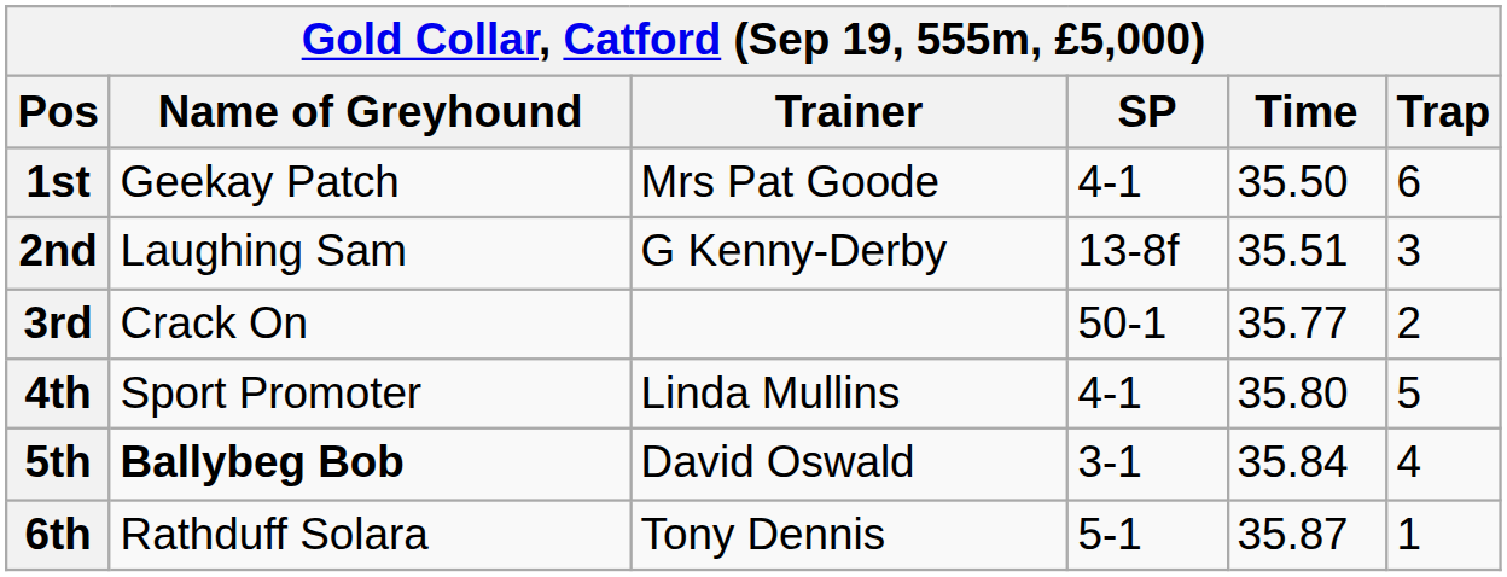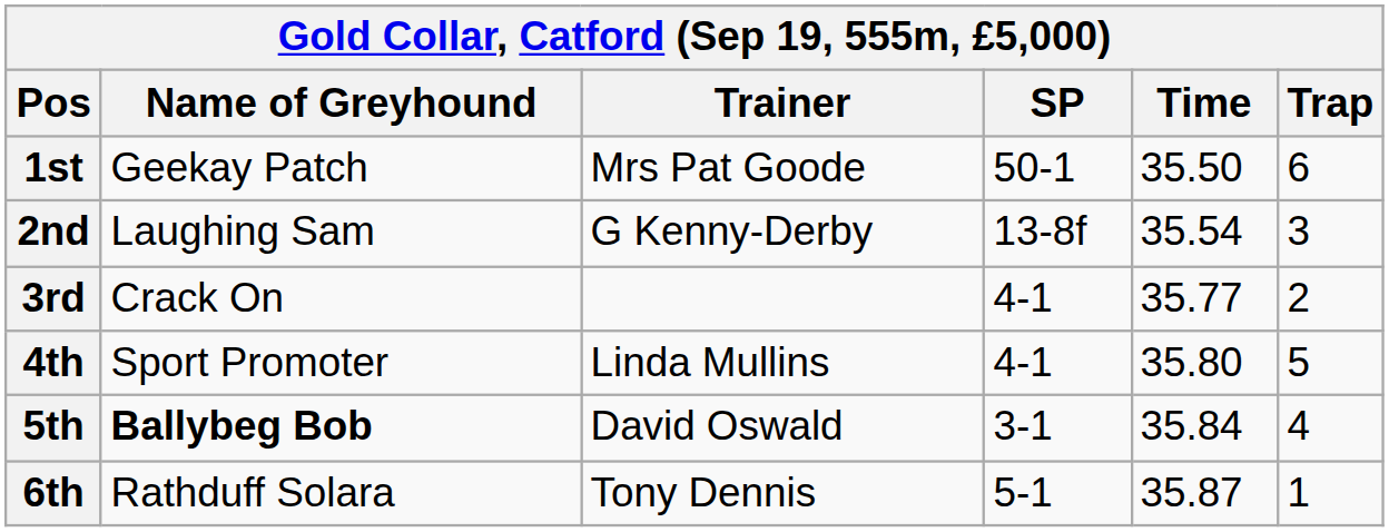1st | SP: 4-1 -> 50-1
2nd | Time: 35.51 -> 35.54
3rd | SP: 50-1 -> 4-1
